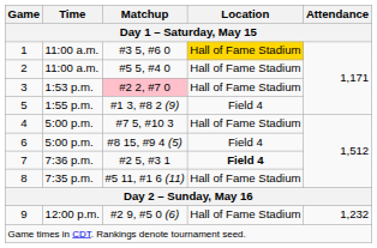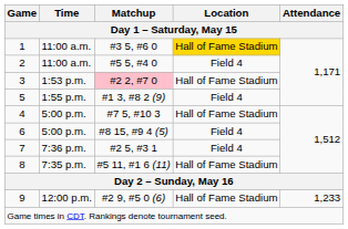2 | Location: Hall of Fame Stadium -> Field 4
7 | Location: bold -> normal
9 | Attendance: 1,232 -> 1,233
